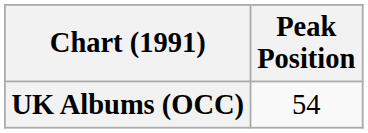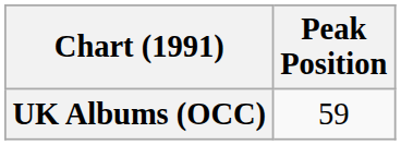UK Albums (OCC) | Peak Position: 54 -> 59
